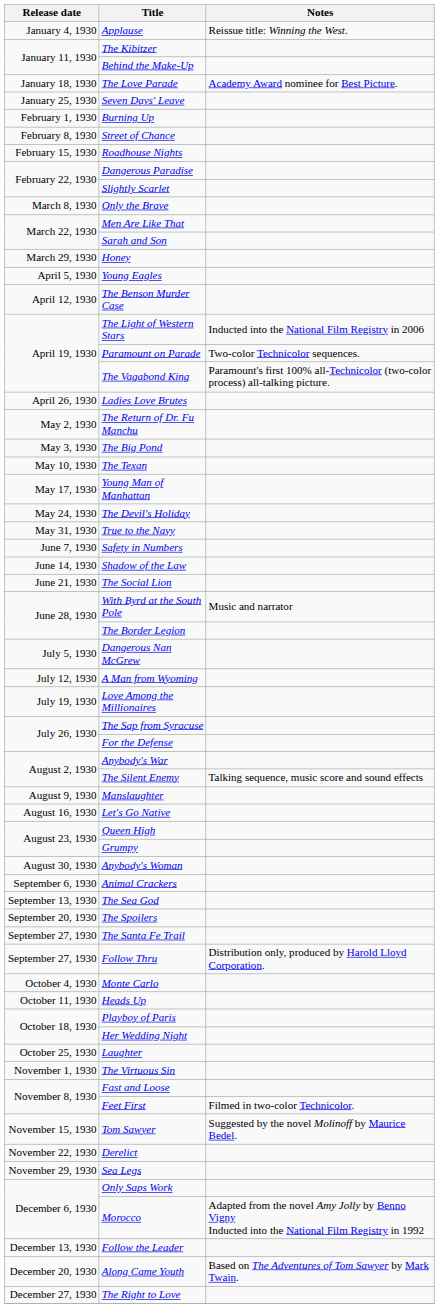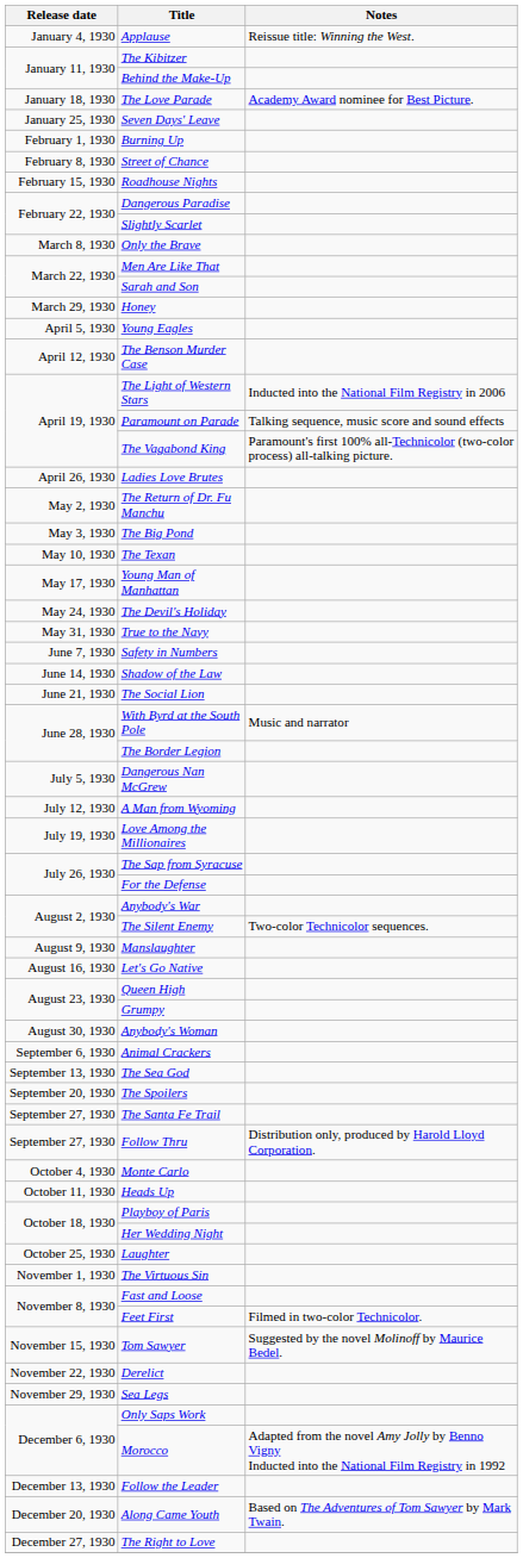Paramount on Parade | Notes: Two-color Technicolor sequences. -> Talking sequence, music score and sound effects
The Silent Enemy | Notes: Talking sequence, music score and sound effects -> Two-color Technicolor sequences.
